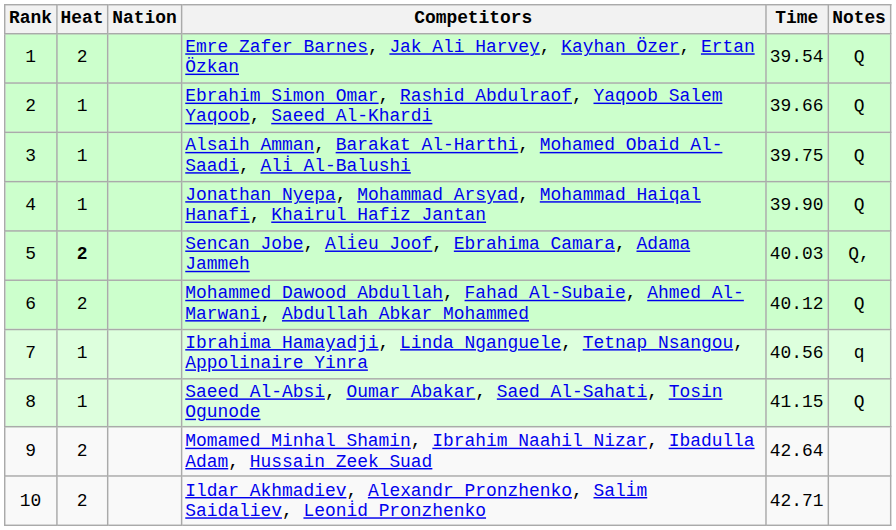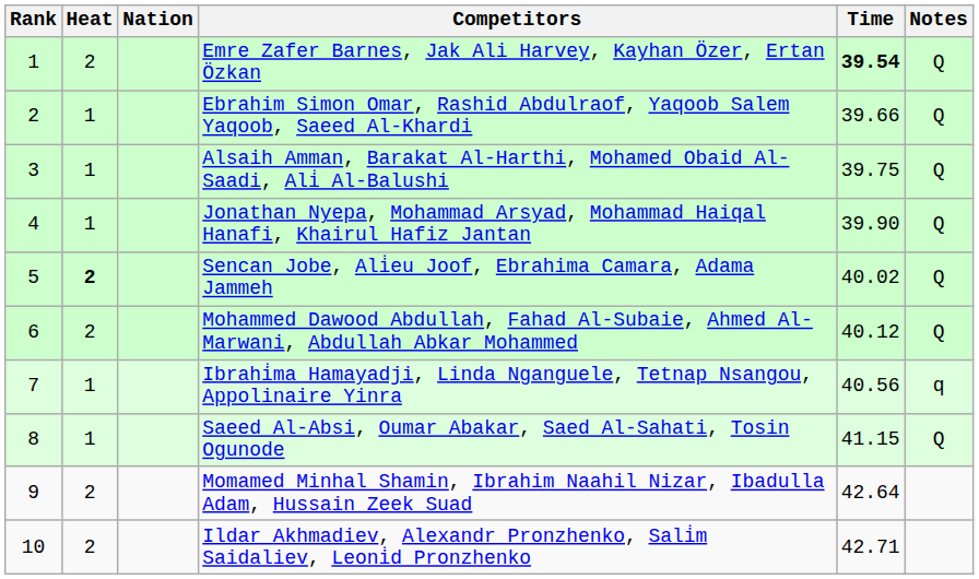Emre Zafer Barnes, Jak Ali Harvey, Kayhan Özer, Ertan Özkan | Time: normal -> bold
Sencan Jobe, Ali̇eu Joof, Ebrahima Camara, Adama Jammeh | Time: 40.03 -> 40.02
Sencan Jobe, Ali̇eu Joof, Ebrahima Camara, Adama Jammeh | Notes: Q, -> Q
